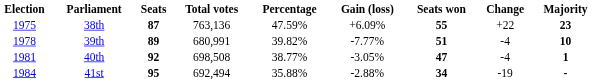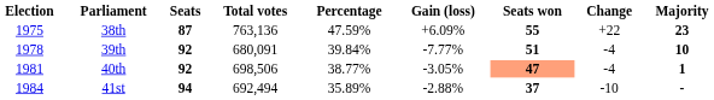39th | Seats: 89 -> 92
39th | Total votes: 680,991 -> 680,091
39th | Percentage: 39.82% -> 39.84%
40th | Total votes: 698,508 -> 698,506
40th | Seats won: no background -> lightsalmon background
41st | Seats: 95 -> 94
41st | Percentage: 35.88% -> 35.89%
41st | Seats won: 34 -> 37
41st | Change: -19 -> -10
